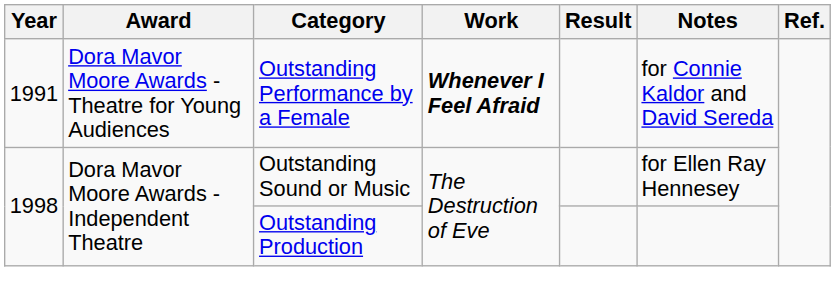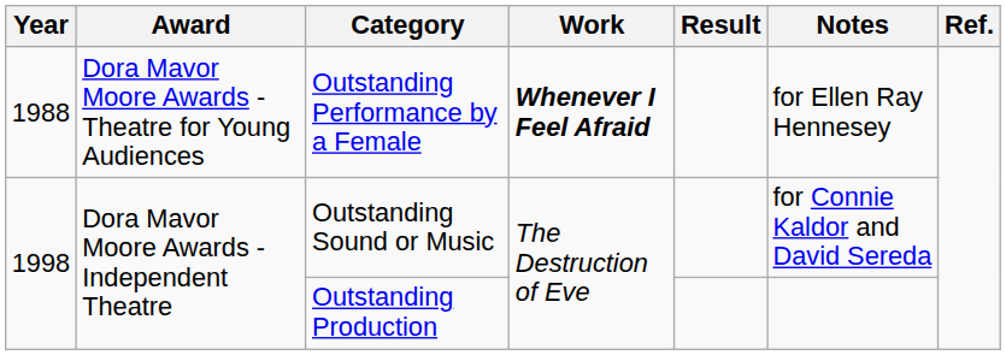Outstanding Performance by a Female | Year: 1991 -> 1988
Outstanding Performance by a Female | Notes: for Connie Kaldor and David Sereda -> for Ellen Ray Hennesey
Outstanding Sound or Music | Notes: for Ellen Ray Hennesey -> for Connie Kaldor and David Sereda
